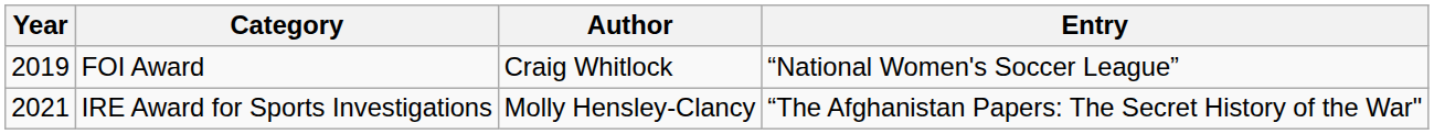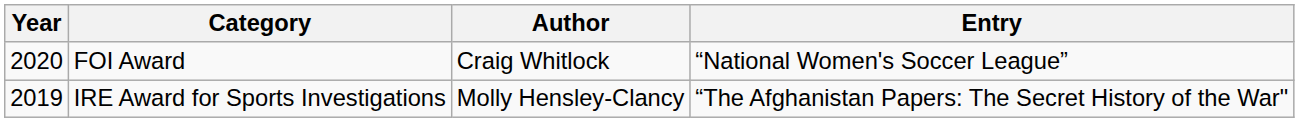FOI Award | Year: 2019 -> 2020
IRE Award for Sports Investigations | Year: 2021 -> 2019
